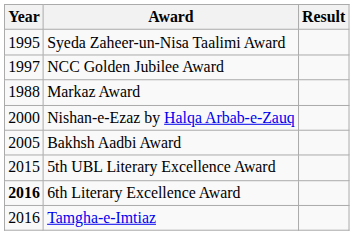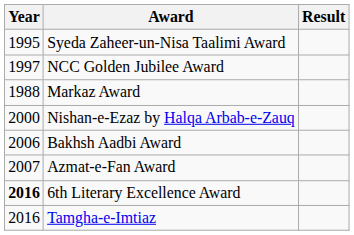Bakhsh Aadbi Award | Year: 2005 -> 2006
+ row: 2007 | Azmat-e-Fan Award
- row: 2015 | 5th UBL Literary Excellence Award
